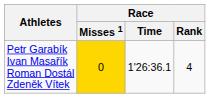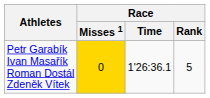Petr Garabík Ivan Masařík Roman Dostál Zdeněk Vítek | Race / Rank: 4 -> 5
